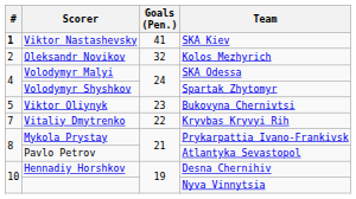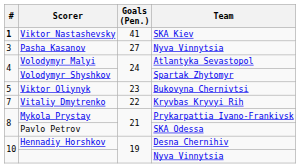- row: 2 | Oleksandr Novikov | 32 | Kolos Mezhyrich
+ row: 3 | Pasha Kasanov | 27 | Nyva Vinnytsia
Volodymyr Malyi | Team: SKA Odessa -> Atlantyka Sevastopol
Pavlo Petrov | Team: Atlantyka Sevastopol -> SKA Odessa
